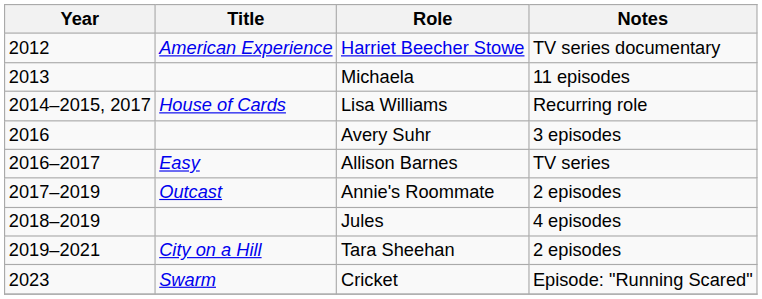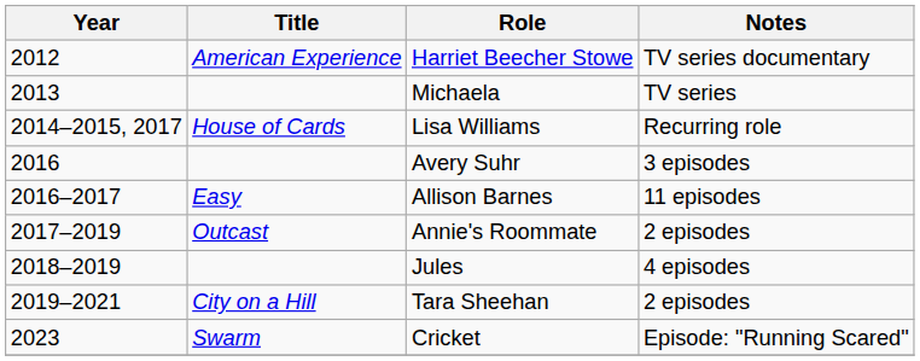Michaela | Notes: 11 episodes -> TV series
Allison Barnes | Notes: TV series -> 11 episodes
